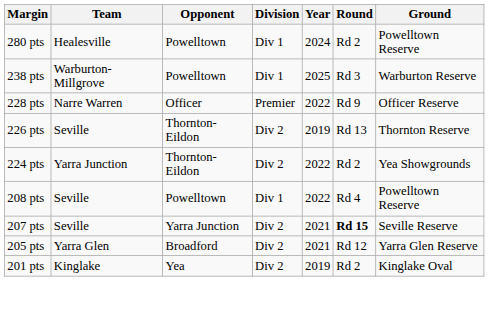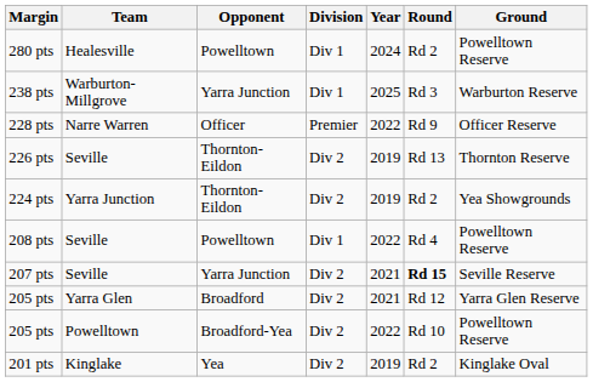238 pts | Opponent: Powelltown -> Yarra Junction
224 pts | Year: 2022 -> 2019
+ row: 205 pts | Powelltown | Broadford-Yea | Div 2 | 2022 | Rd 10 | Powelltown Reserve
